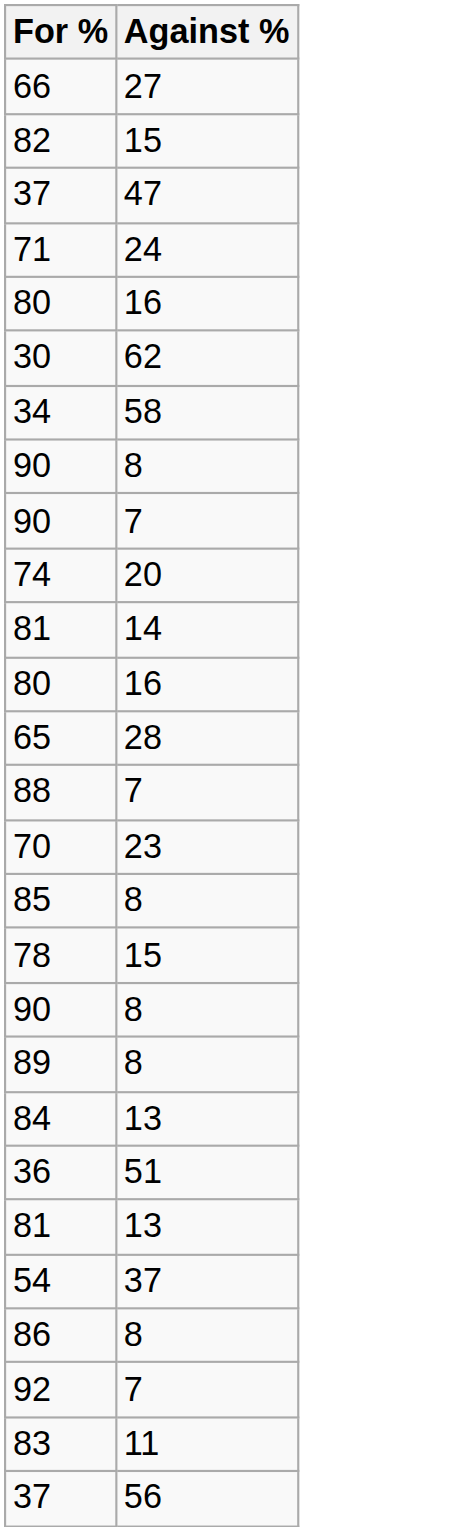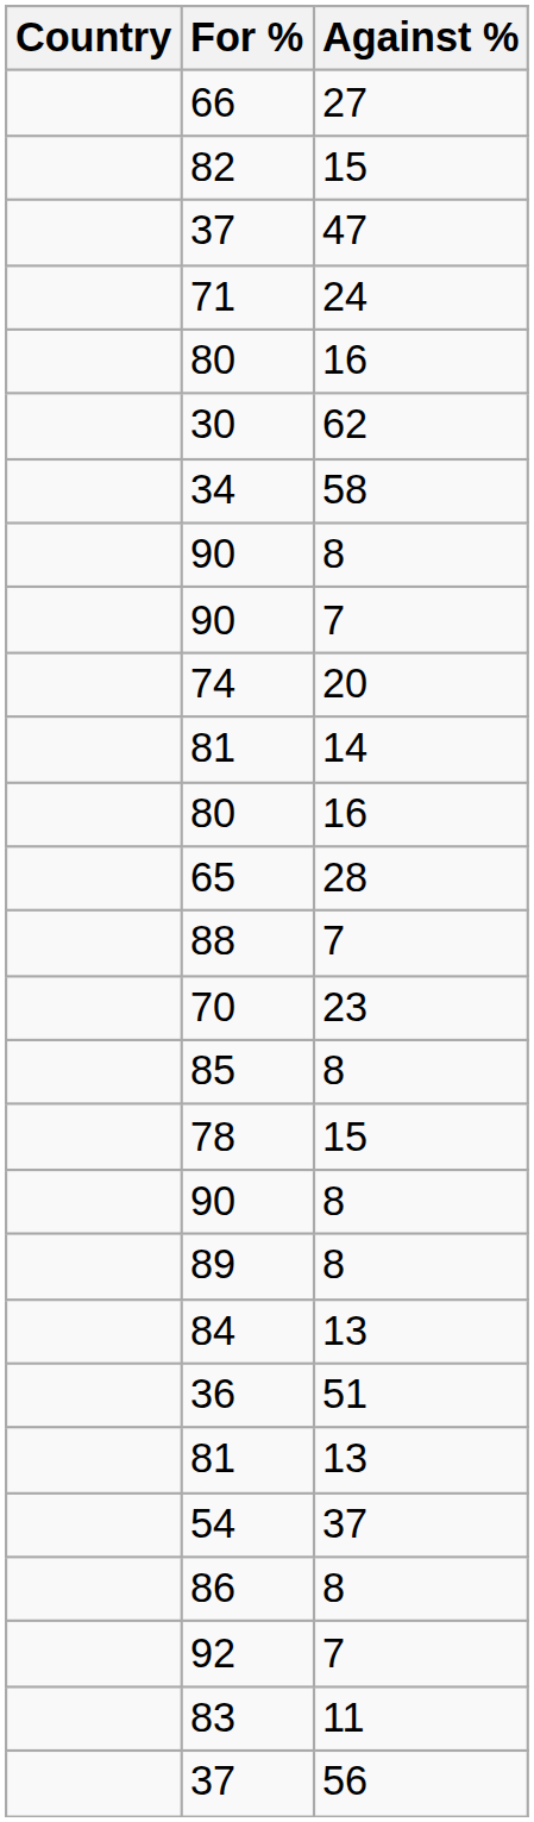+ column: Country
